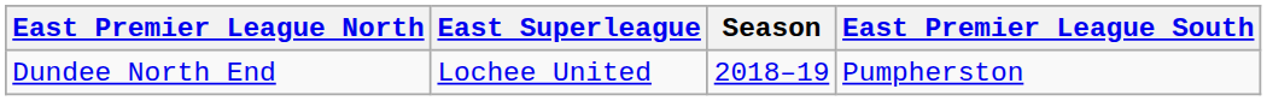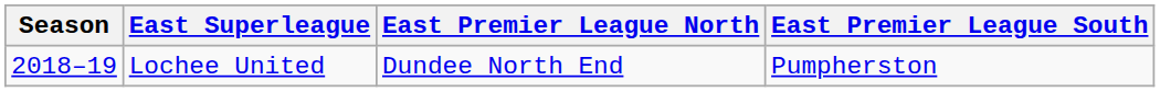columns swapped: Season <-> East Premier League North
